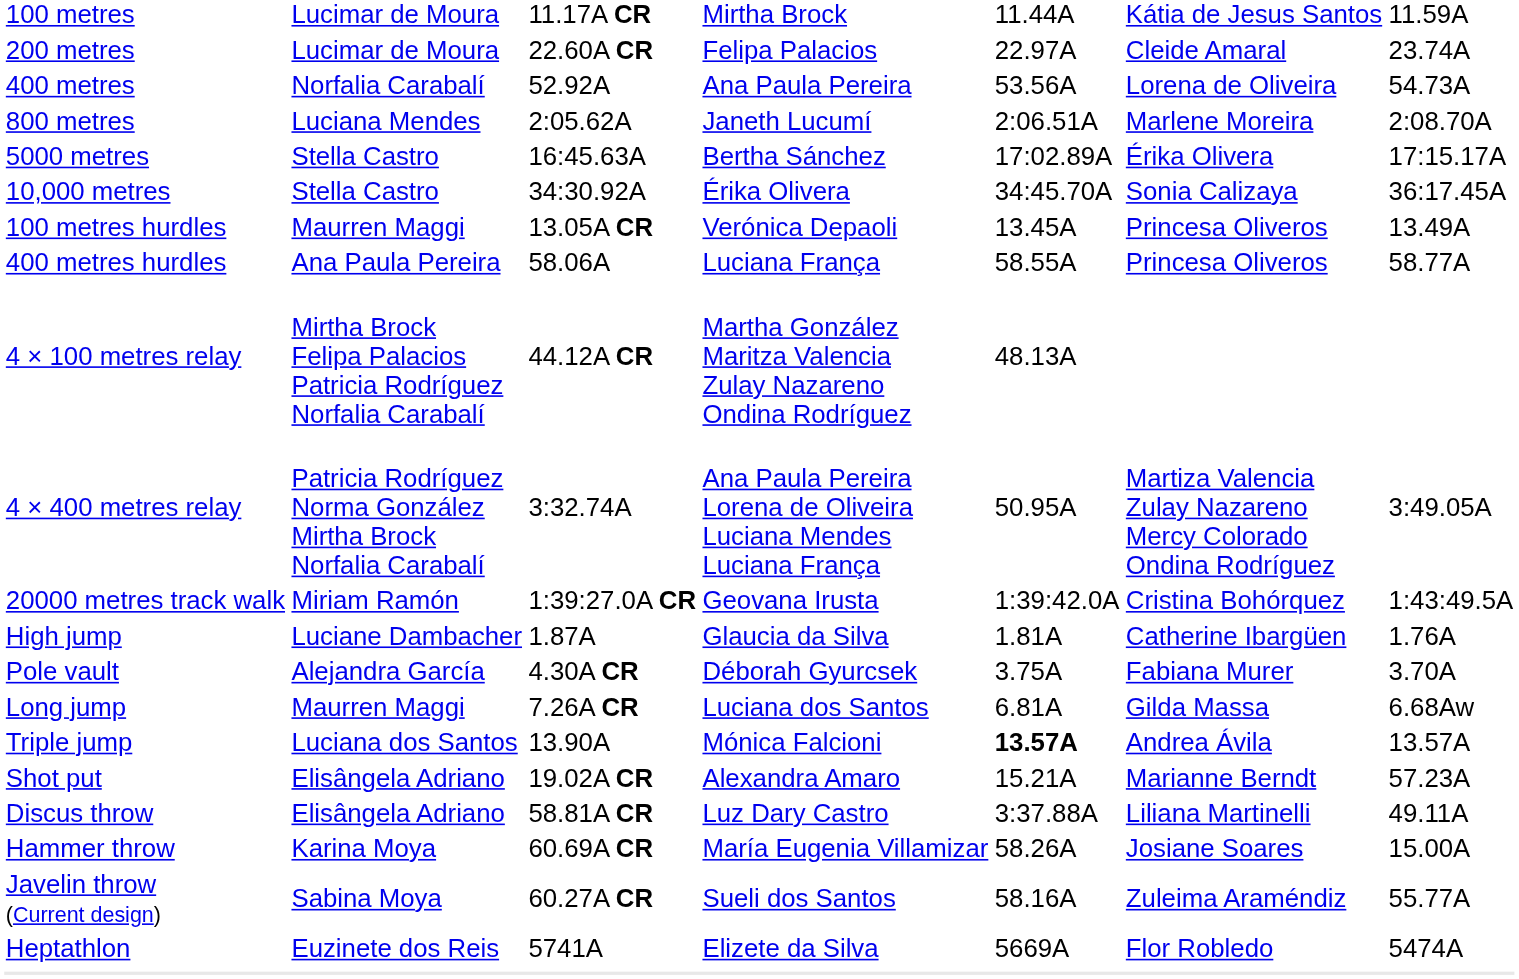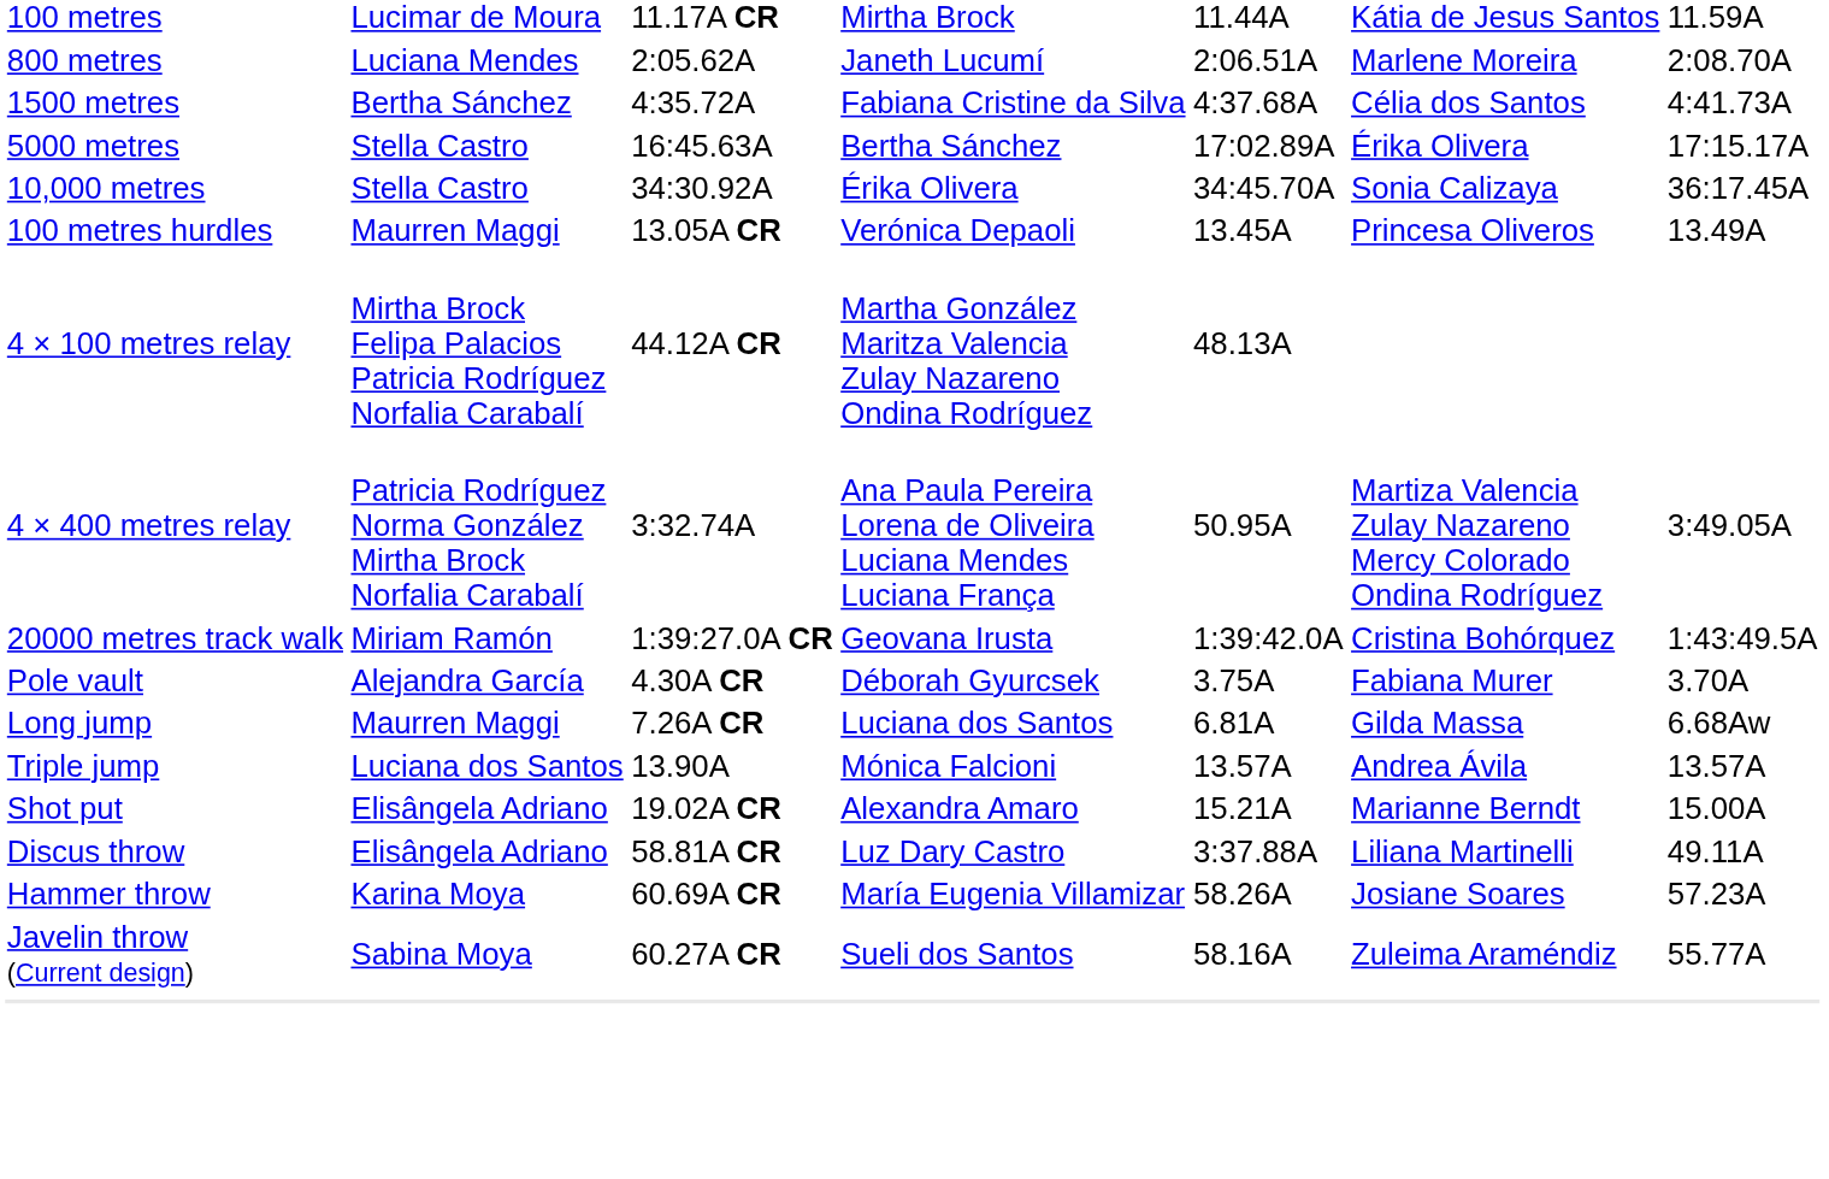- row: 200 metres | Lucimar de Moura | 22.60A CR | Felipa Palacios | 22.97A | Cleide Amaral | 23.74A
- row: 400 metres | Norfalia Carabalí | 52.92A | Ana Paula Pereira | 53.56A | Lorena de Oliveira | 54.73A
+ row: 1500 metres | Bertha Sánchez | 4:35.72A | Fabiana Cristine da Silva | 4:37.68A | Célia dos Santos | 4:41.73A
- row: 400 metres hurdles | Ana Paula Pereira | 58.06A | Luciana França | 58.55A | Princesa Oliveros | 58.77A
- row: High jump | Luciane Dambacher | 1.87A | Glaucia da Silva | 1.81A | Catherine Ibargüen | 1.76A
Triple jump | column 5: bold -> normal
Shot put | column 7: 57.23A -> 15.00A
Hammer throw | column 7: 15.00A -> 57.23A
- row: Heptathlon | Euzinete dos Reis | 5741A | Elizete da Silva | 5669A | Flor Robledo | 5474A
